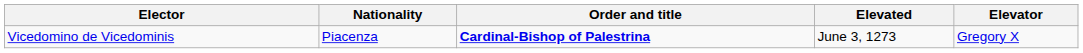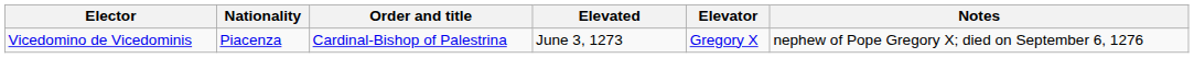+ column: Notes | nephew of Pope Gregory X; died on September 6, 1276
Vicedomino de Vicedominis | Order and title: bold -> normal
